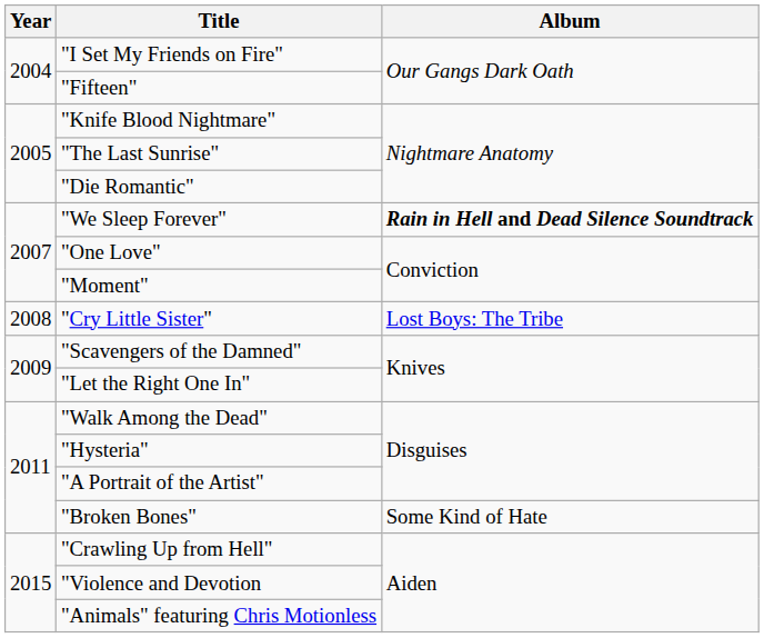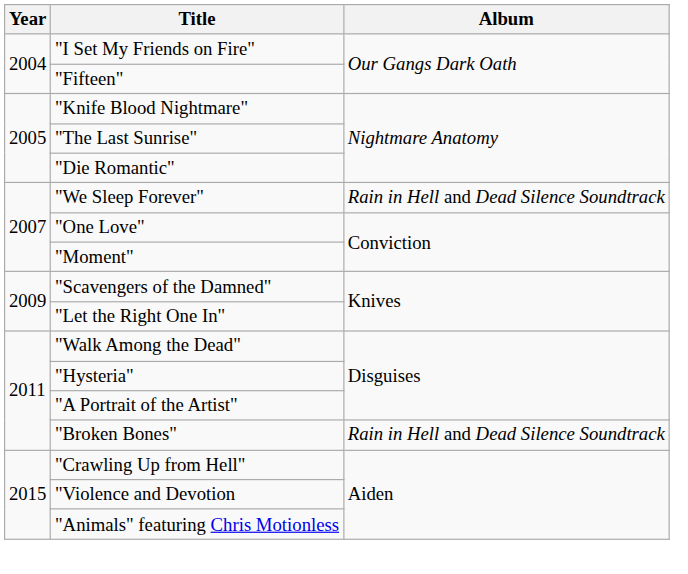"We Sleep Forever" | Album: bold -> normal
- row: 2008 | "Cry Little Sister" | Lost Boys: The Tribe
"Broken Bones" | Album: Some Kind of Hate -> Rain in Hell and Dead Silence Soundtrack
